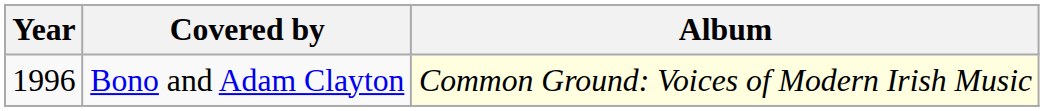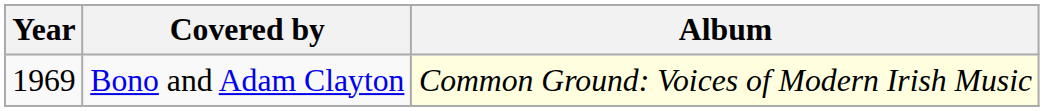Bono and Adam Clayton | Year: 1996 -> 1969
